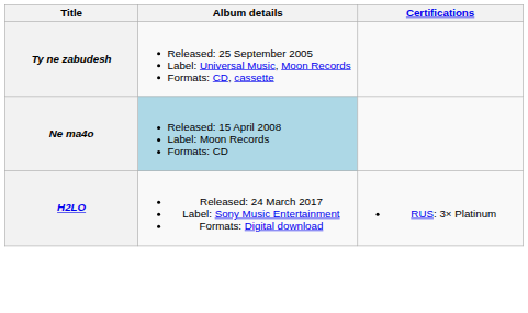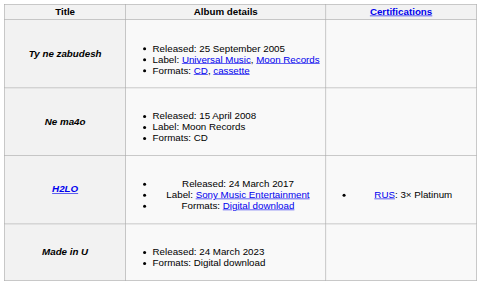Ne ma4o | Album details: lightblue background -> no background
+ row: Made in U | Released: 24 March 2023 Formats: Digital download
